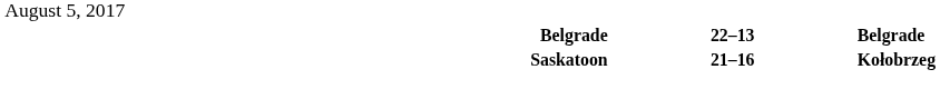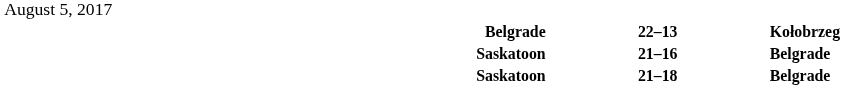22–13 | column 5: Belgrade -> Kołobrzeg
21–16 | column 5: Kołobrzeg -> Belgrade
+ row: Saskatoon | 21–18 | Belgrade
